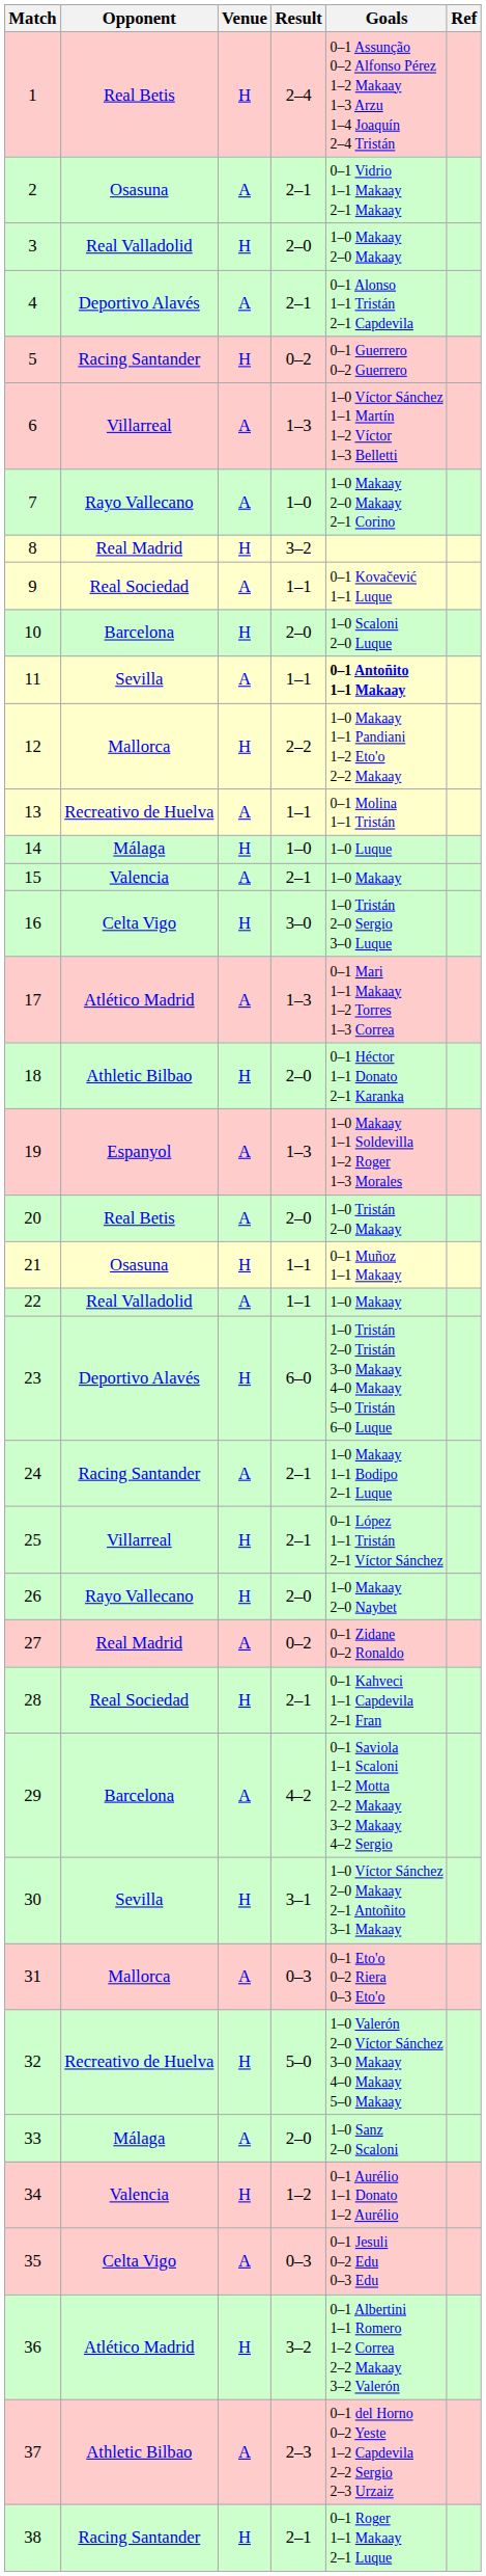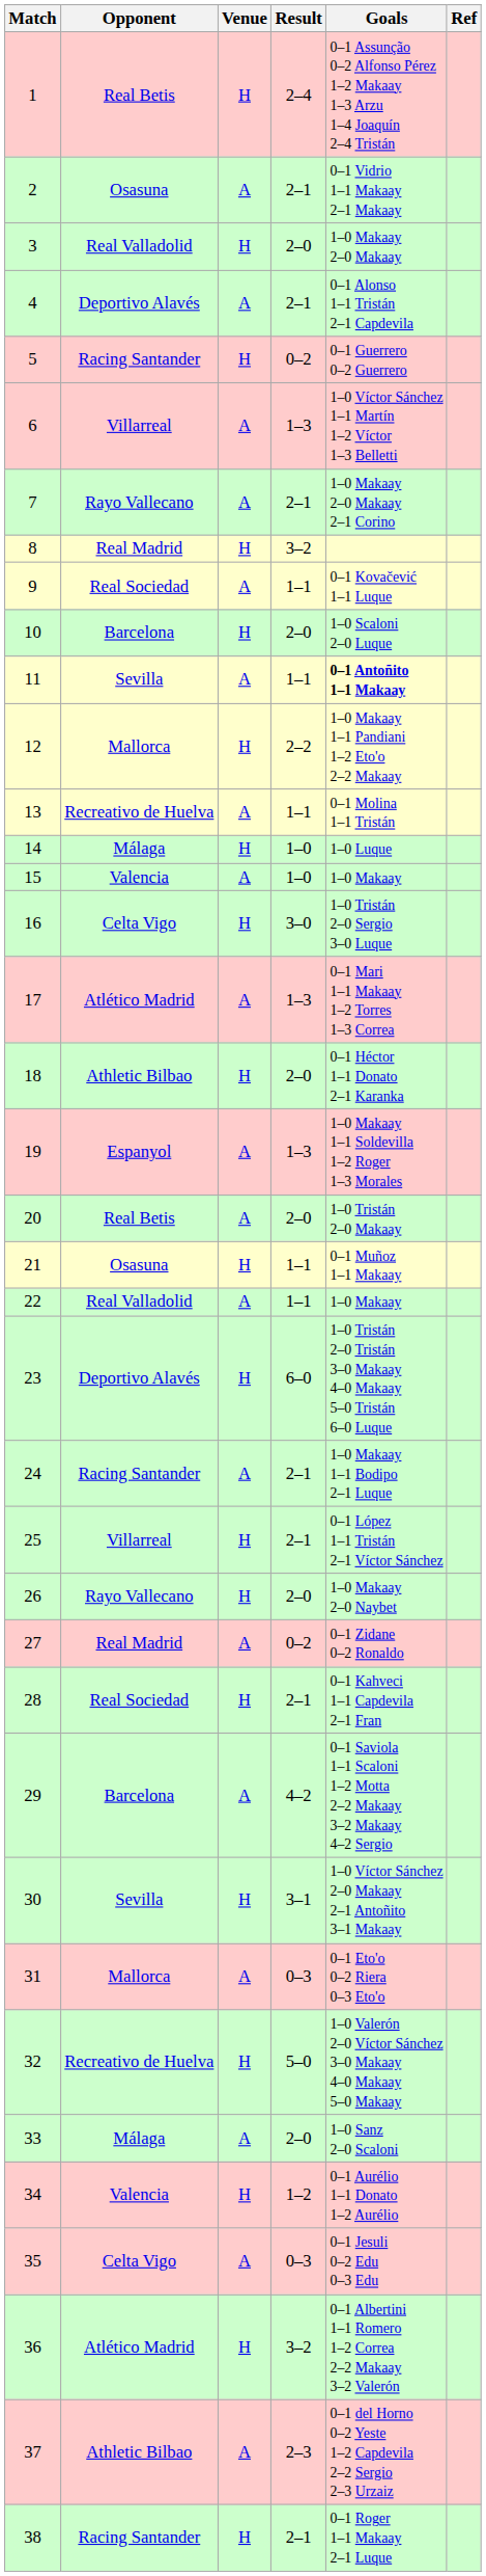7 | Result: 1–0 -> 2–1
15 | Result: 2–1 -> 1–0
